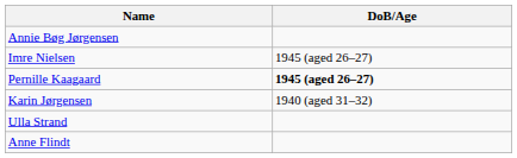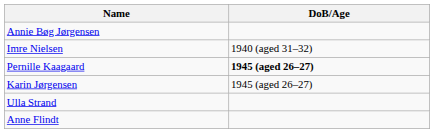Imre Nielsen | DoB/Age: 1945 (aged 26–27) -> 1940 (aged 31–32)
Karin Jørgensen | DoB/Age: 1940 (aged 31–32) -> 1945 (aged 26–27)
